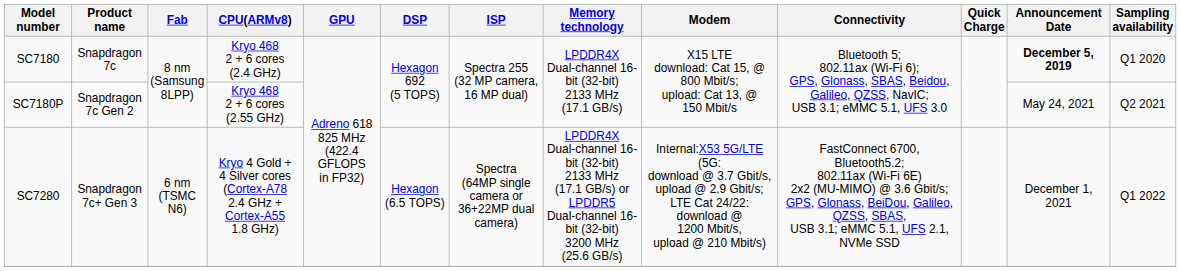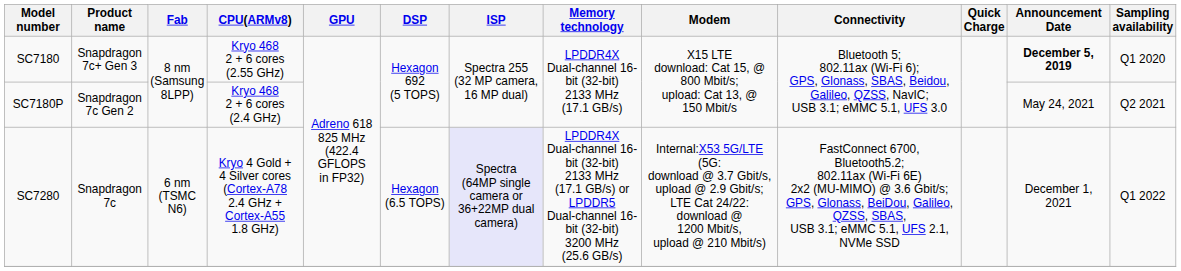SC7180 | Product name: Snapdragon 7c -> Snapdragon 7c+ Gen 3
SC7180 | CPU(ARMv8): Kryo 468 2 + 6 cores (2.4 GHz) -> Kryo 468 2 + 6 cores (2.55 GHz)
SC7180P | CPU(ARMv8): Kryo 468 2 + 6 cores (2.55 GHz) -> Kryo 468 2 + 6 cores (2.4 GHz)
SC7280 | Product name: Snapdragon 7c+ Gen 3 -> Snapdragon 7c
SC7280 | ISP: no background -> lavender background
